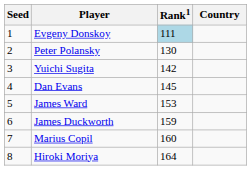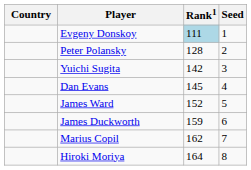columns swapped: Country <-> Seed
Peter Polansky | Rank1: 130 -> 128
James Ward | Rank1: 153 -> 152
Marius Copil | Rank1: 160 -> 162
